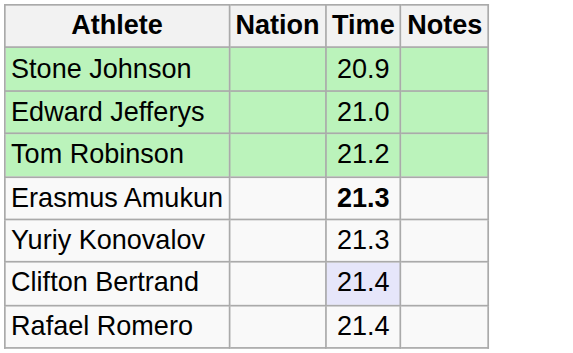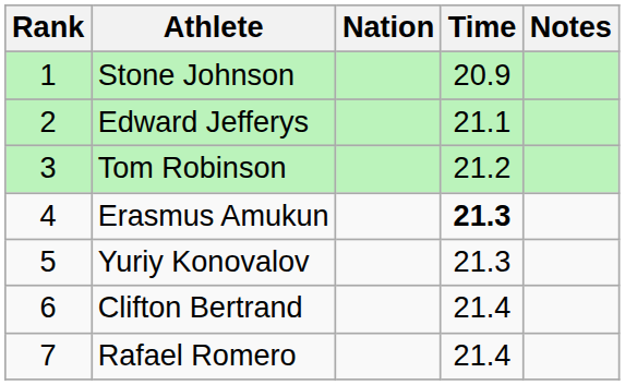+ column: Rank | 1 | 2 | 3 | 4 | 5 | 6 | 7
Edward Jefferys | Time: 21.0 -> 21.1
Clifton Bertrand | Time: lavender background -> no background
